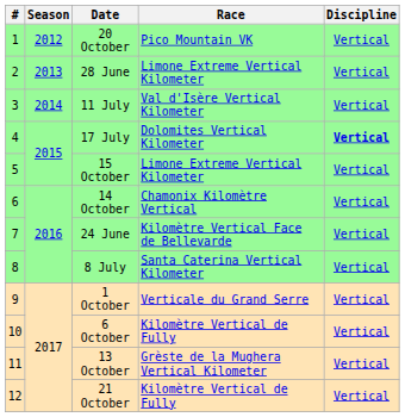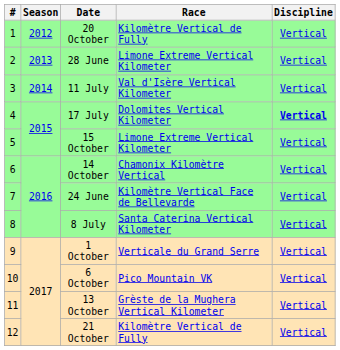20 October | Race: Pico Mountain VK -> Kilomètre Vertical de Fully
6 October | Race: Kilomètre Vertical de Fully -> Pico Mountain VK
